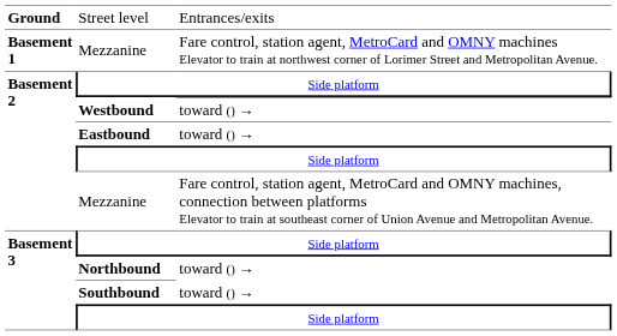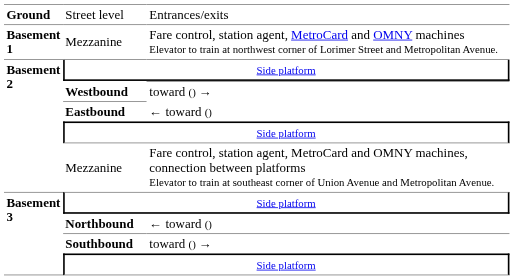Eastbound | column 3: toward () → -> ← toward ()
Northbound | column 3: toward () → -> ← toward ()
